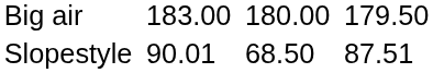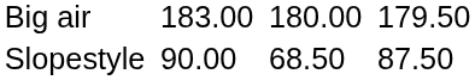Slopestyle | column 3: 90.01 -> 90.00
Slopestyle | column 7: 87.51 -> 87.50
